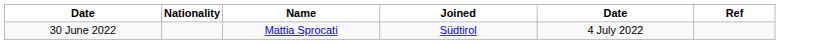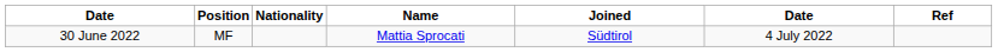+ column: Position | MF
